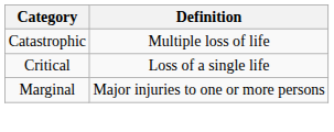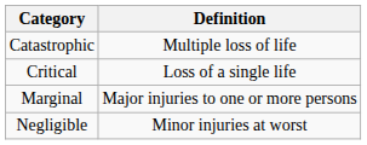+ row: Negligible | Minor injuries at worst
